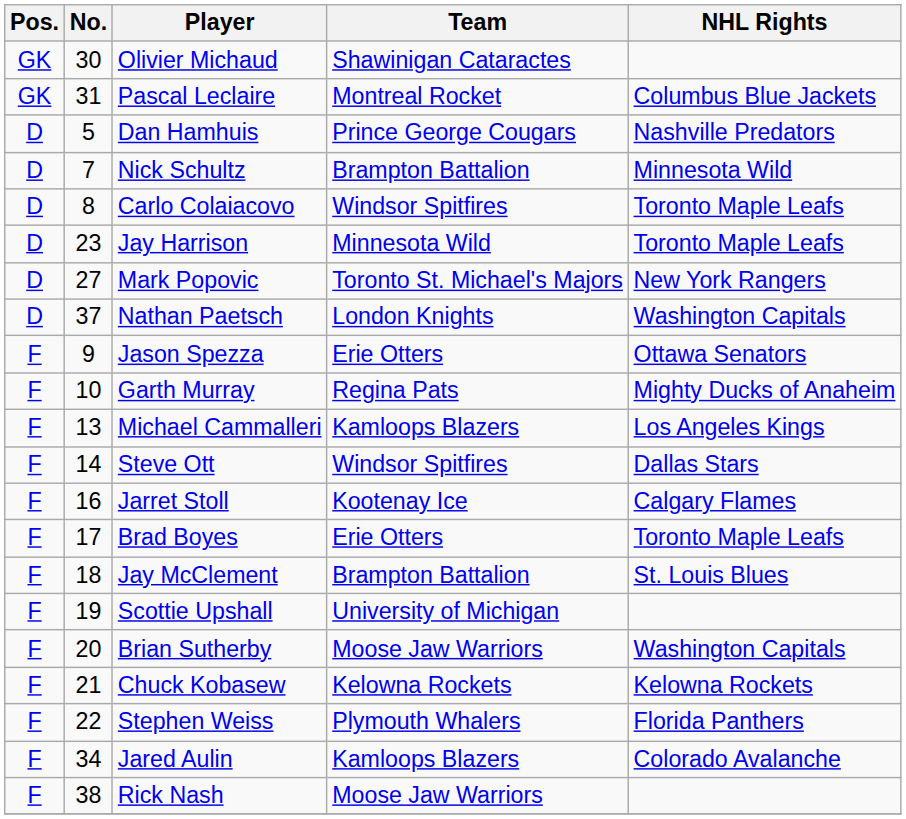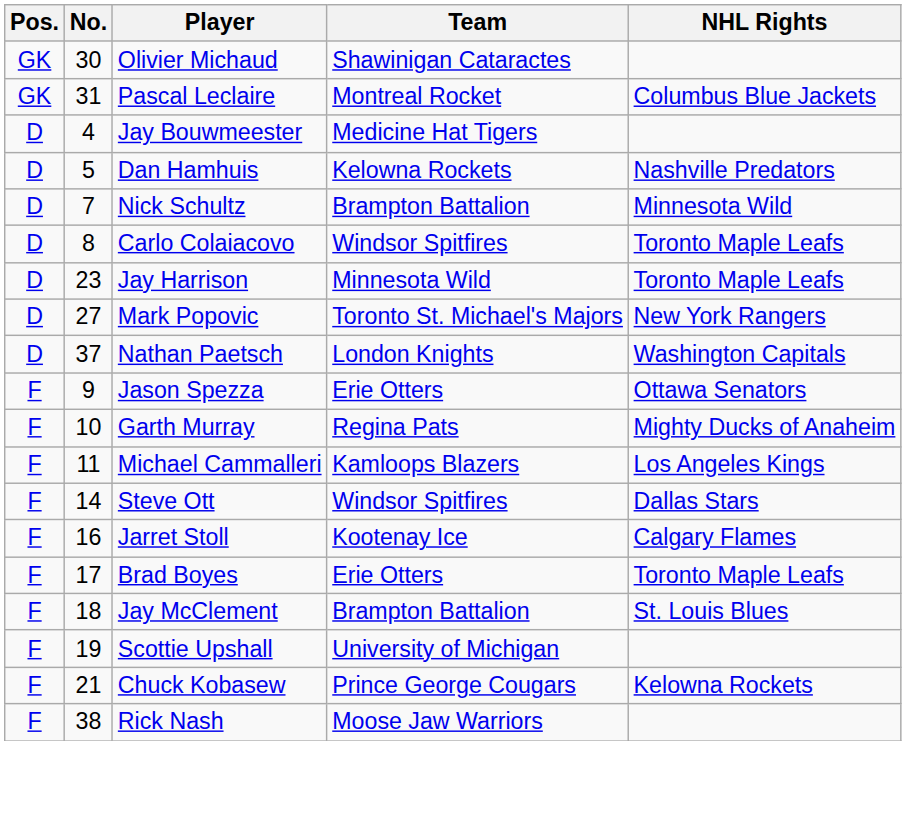+ row: D | 4 | Jay Bouwmeester | Medicine Hat Tigers
Dan Hamhuis | Team: Prince George Cougars -> Kelowna Rockets
Michael Cammalleri | No.: 13 -> 11
- row: F | 20 | Brian Sutherby | Moose Jaw Warriors | Washington Capitals
Chuck Kobasew | Team: Kelowna Rockets -> Prince George Cougars
- row: F | 22 | Stephen Weiss | Plymouth Whalers | Florida Panthers
- row: F | 34 | Jared Aulin | Kamloops Blazers | Colorado Avalanche
